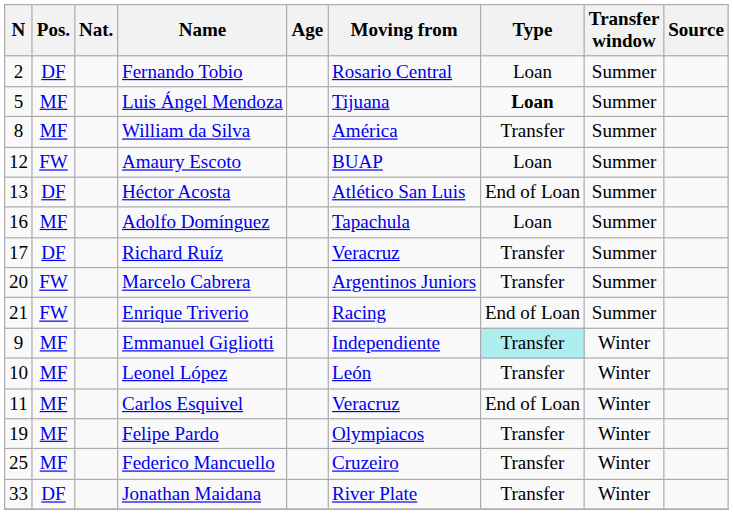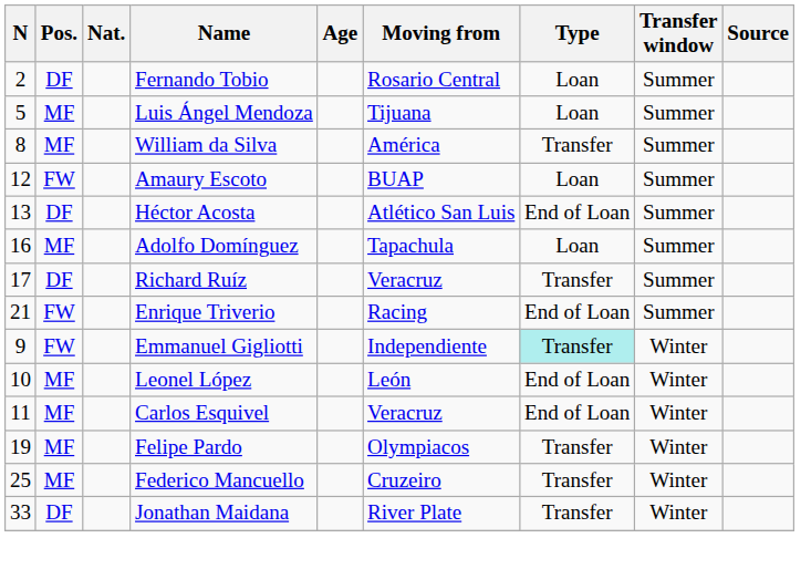Luis Ángel Mendoza | Type: bold -> normal
- row: 20 | FW | Marcelo Cabrera | Argentinos Juniors | Transfer | Summer
Emmanuel Gigliotti | Pos.: MF -> FW
Leonel López | Type: Transfer -> End of Loan
